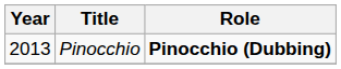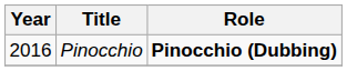Pinocchio | Year: 2013 -> 2016
